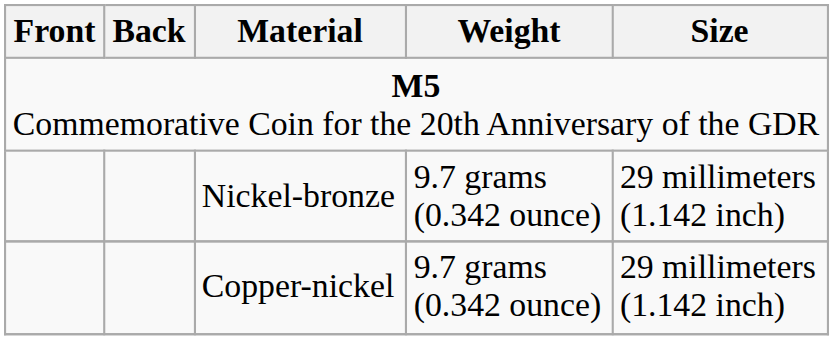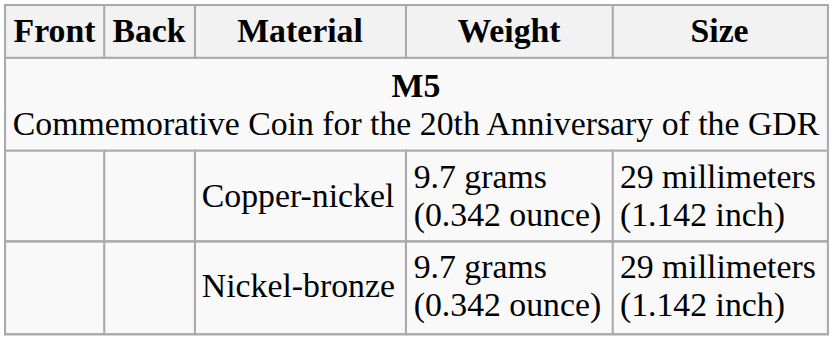rows swapped: Nickel-bronze <-> Copper-nickel
